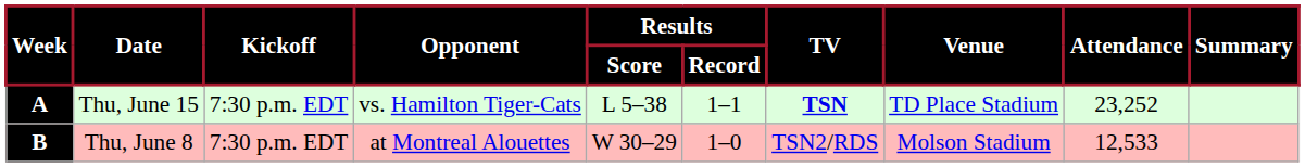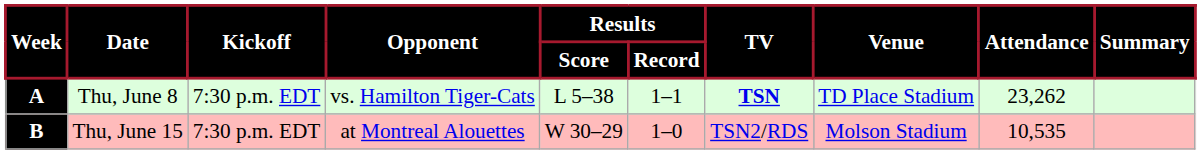A | Date: Thu, June 15 -> Thu, June 8
A | Attendance: 23,252 -> 23,262
B | Date: Thu, June 8 -> Thu, June 15
B | Attendance: 12,533 -> 10,535
